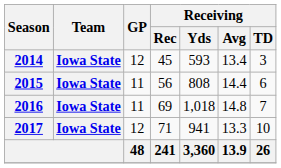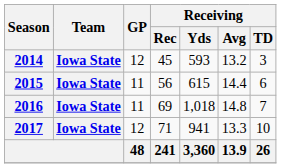2014 | Receiving / Avg: 13.4 -> 13.2
2015 | Receiving / Yds: 808 -> 615
